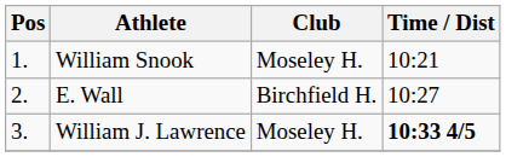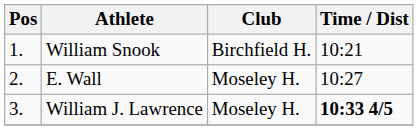William Snook | Club: Moseley H. -> Birchfield H.
E. Wall | Club: Birchfield H. -> Moseley H.
